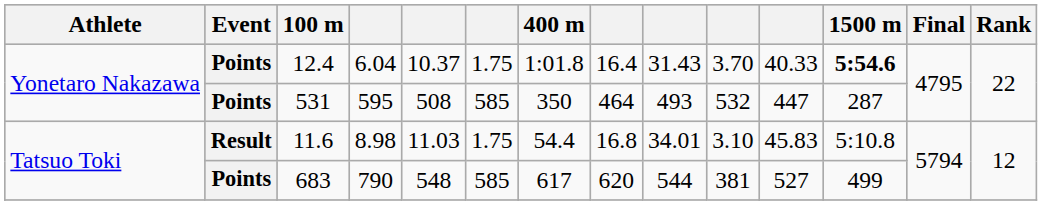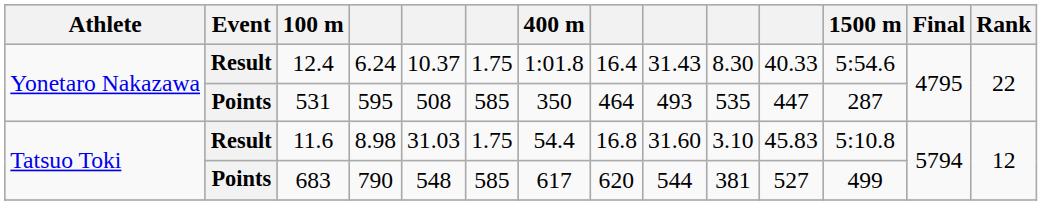12.4 | Event: Points -> Result
12.4 | column 4: 6.04 -> 6.24
12.4 | column 10: 3.70 -> 8.30
12.4 | 1500 m: bold -> normal
531 | column 10: 532 -> 535
11.6 | column 5: 11.03 -> 31.03
11.6 | column 9: 34.01 -> 31.60
